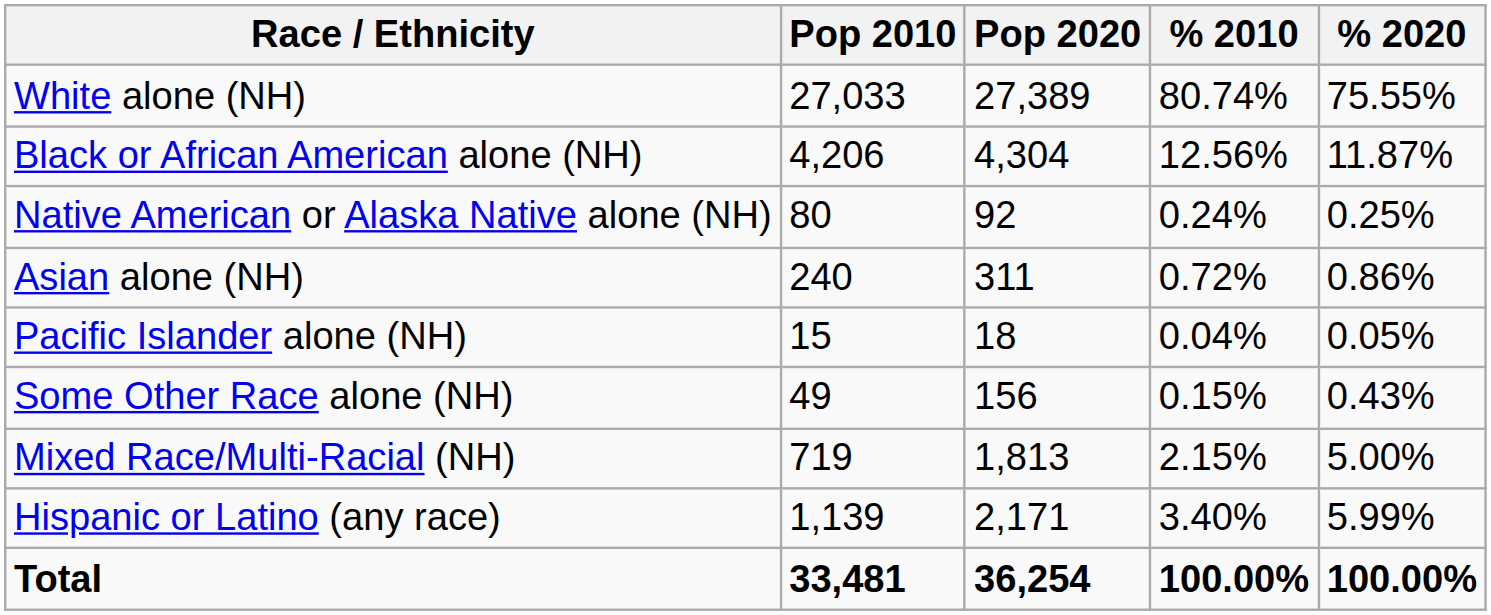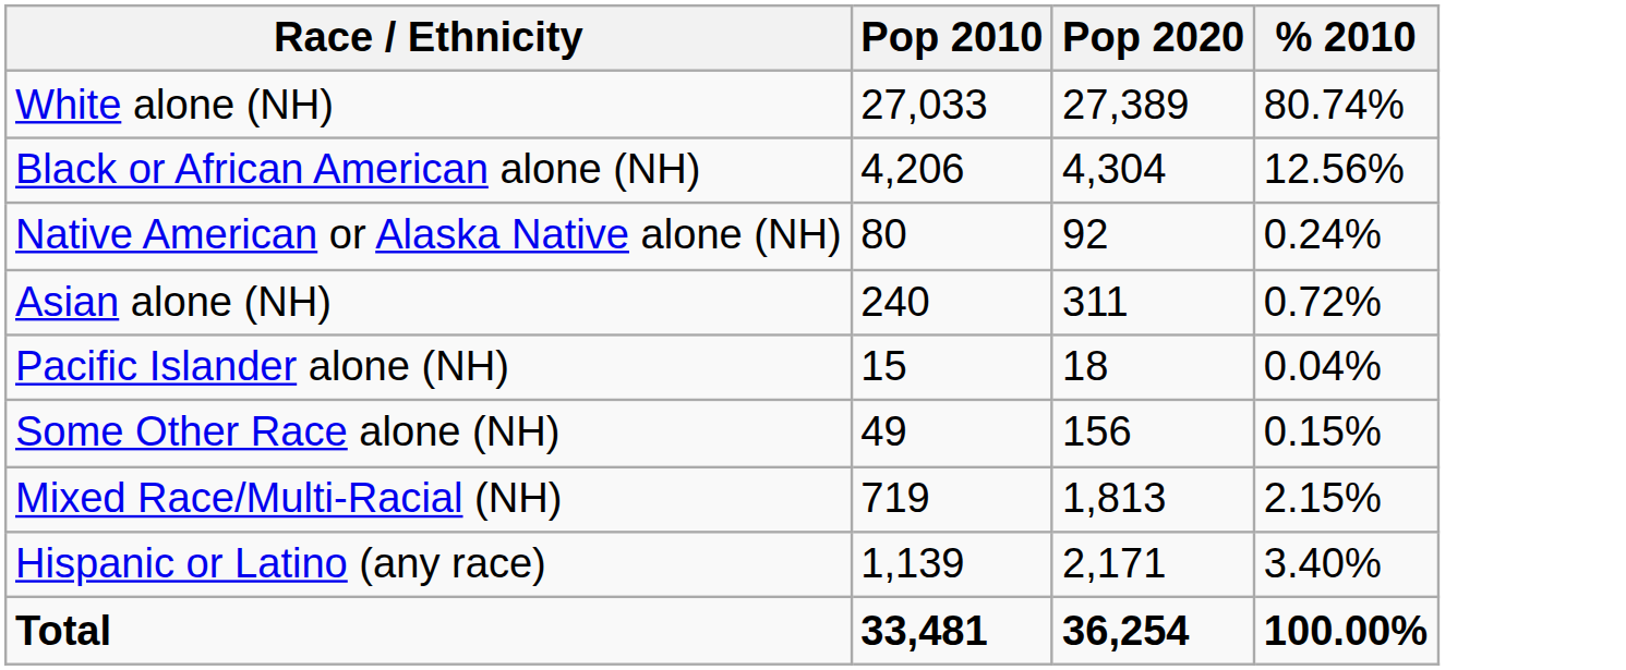- column: % 2020 | 75.55% | 11.87% | 0.25% | 0.86% | 0.05% | 0.43% | 5.00% | 5.99% | 100.00%
